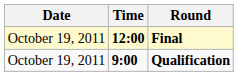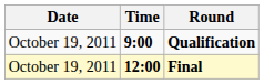rows swapped: Qualification <-> Final
